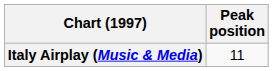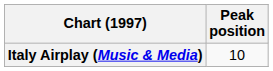Italy Airplay (Music & Media) | Peak position: 11 -> 10
